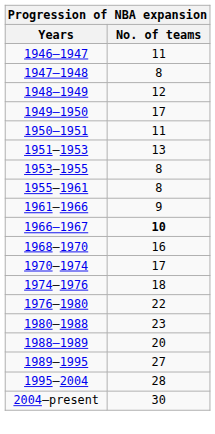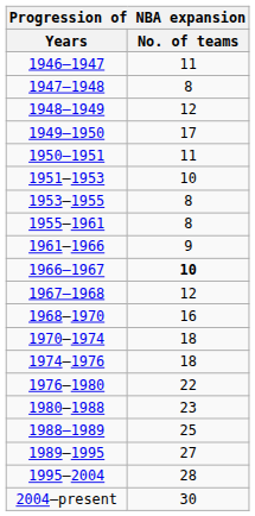1951–1953 | No. of teams: 13 -> 10
+ row: 1967–1968 | 12
1970–1974 | No. of teams: 17 -> 18
1988–1989 | No. of teams: 20 -> 25
